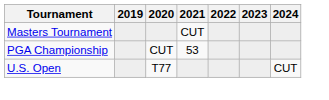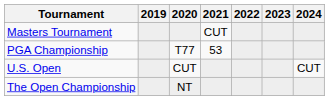PGA Championship | 2020: CUT -> T77
U.S. Open | 2020: T77 -> CUT
+ row: The Open Championship | NT
